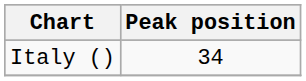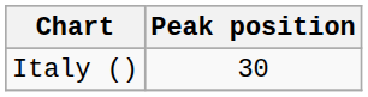Italy () | Peak position: 34 -> 30
